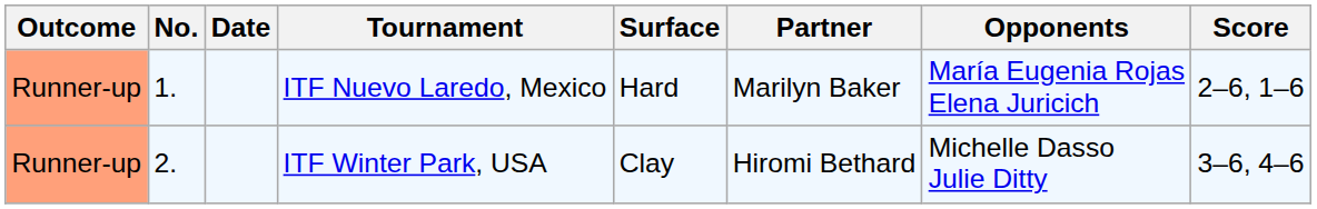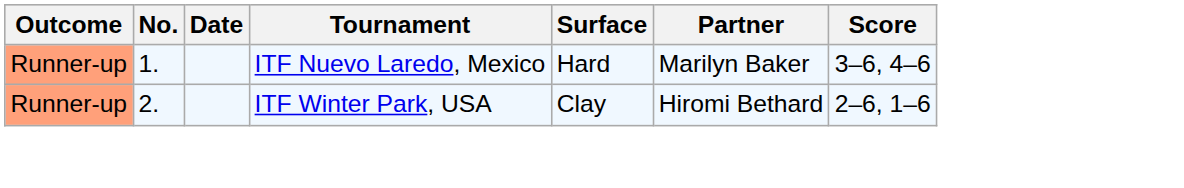- column: Opponents | María Eugenia Rojas Elena Juricich | Michelle Dasso Julie Ditty
ITF Nuevo Laredo, Mexico | Score: 2–6, 1–6 -> 3–6, 4–6
ITF Winter Park, USA | Score: 3–6, 4–6 -> 2–6, 1–6
